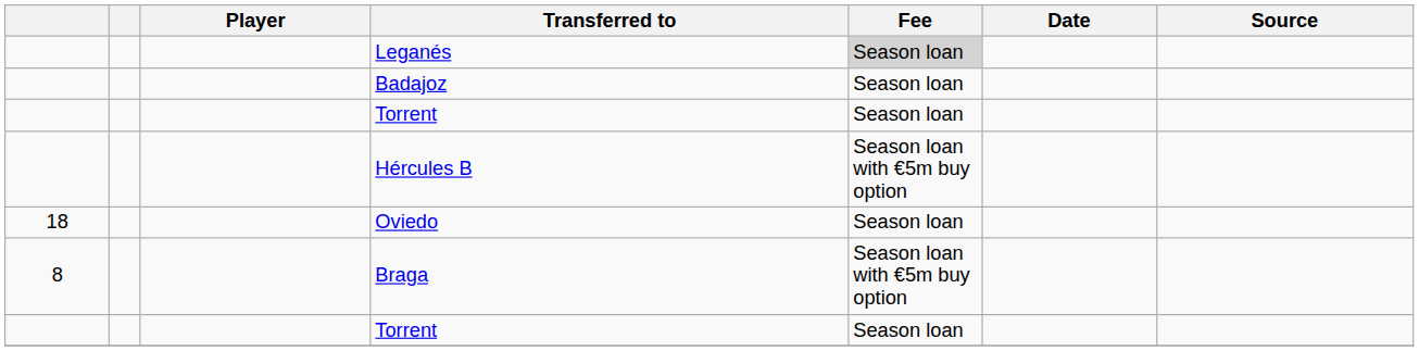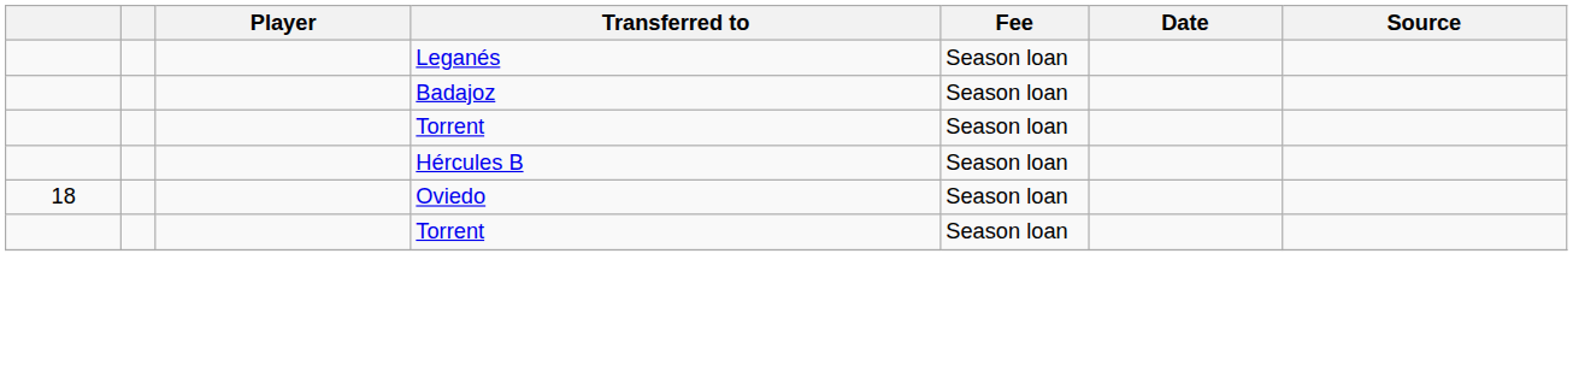Leganés | Fee: lightgrey background -> no background
Hércules B | Fee: Season loan with €5m buy option -> Season loan
- row: 8 | Braga | Season loan with €5m buy option
